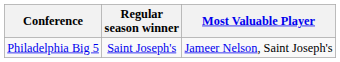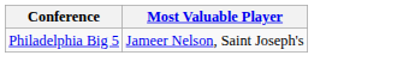- column: Regular season winner | Saint Joseph's
